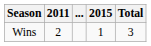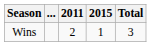columns swapped: 2011 <-> ...
